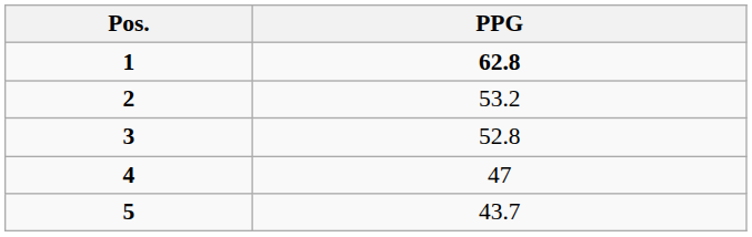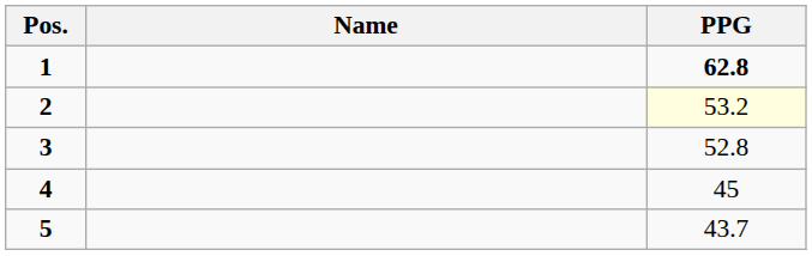+ column: Name
2 | PPG: no background -> lightyellow background
4 | PPG: 47 -> 45
